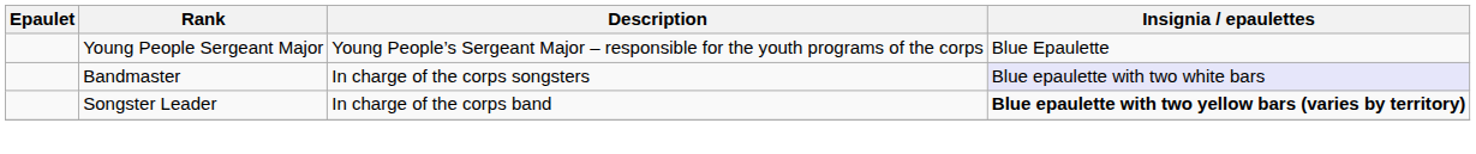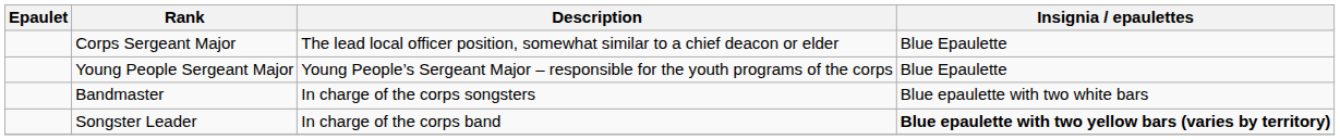+ row: Corps Sergeant Major | The lead local officer position, somewhat similar to a chief deacon or elder | Blue Epaulette
Bandmaster | Insignia / epaulettes: lavender background -> no background
